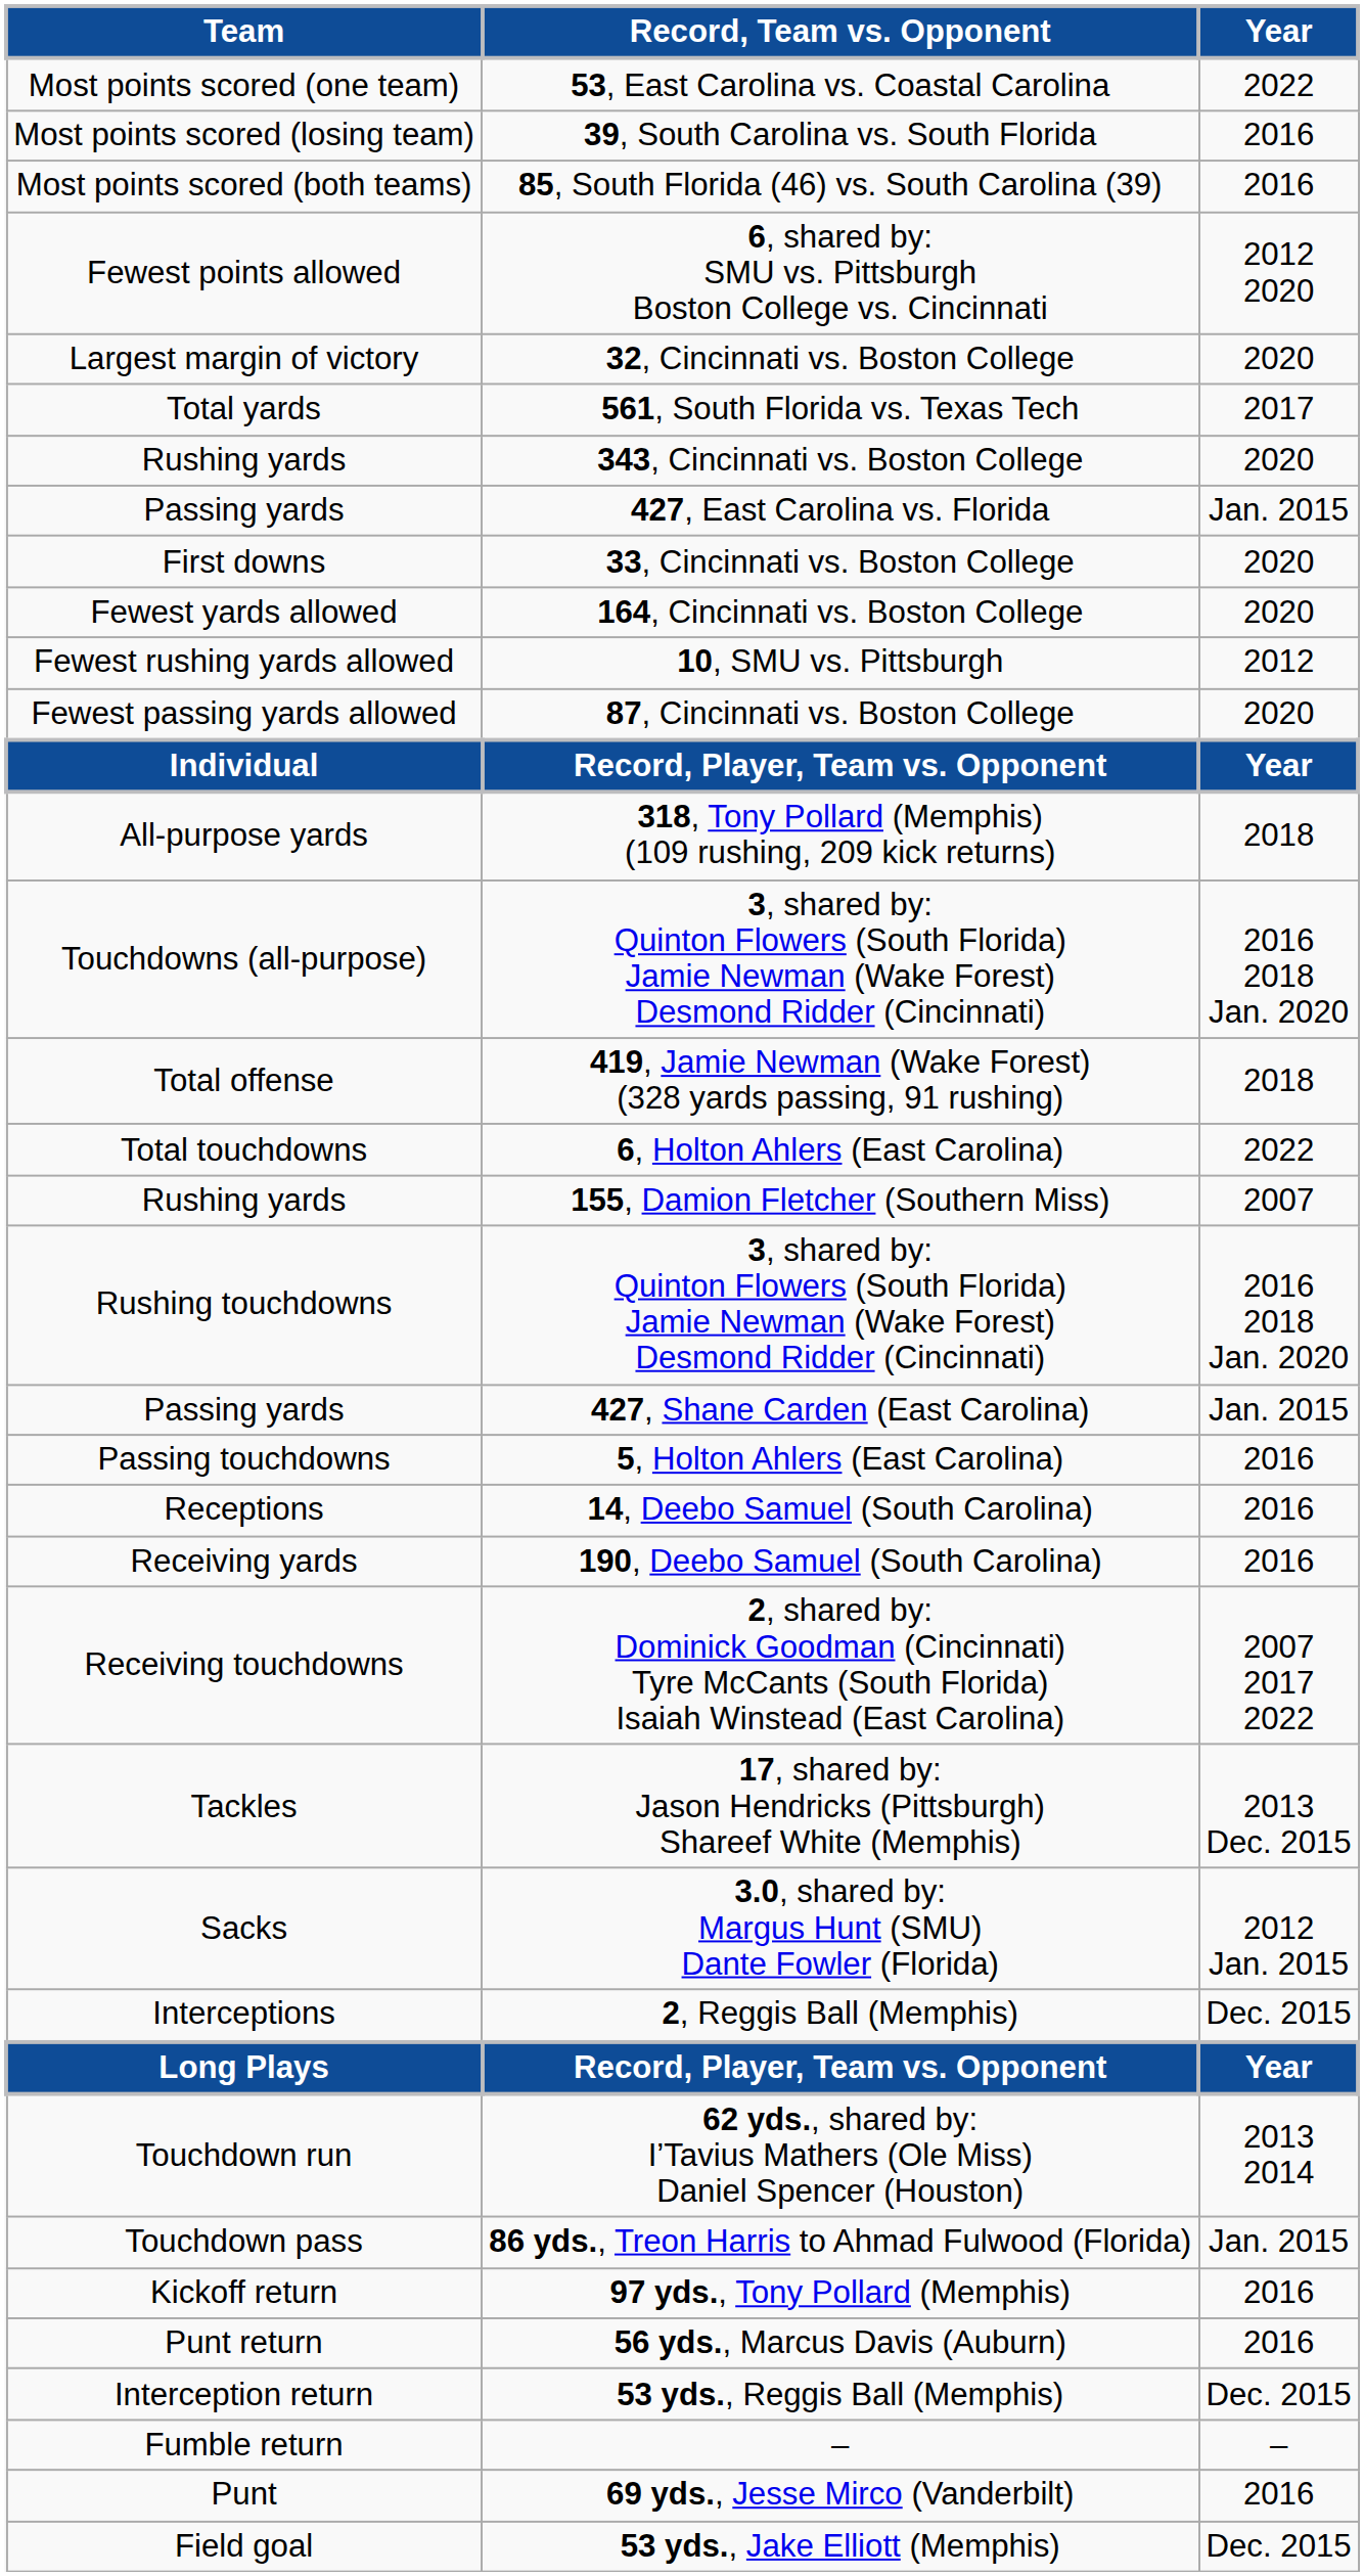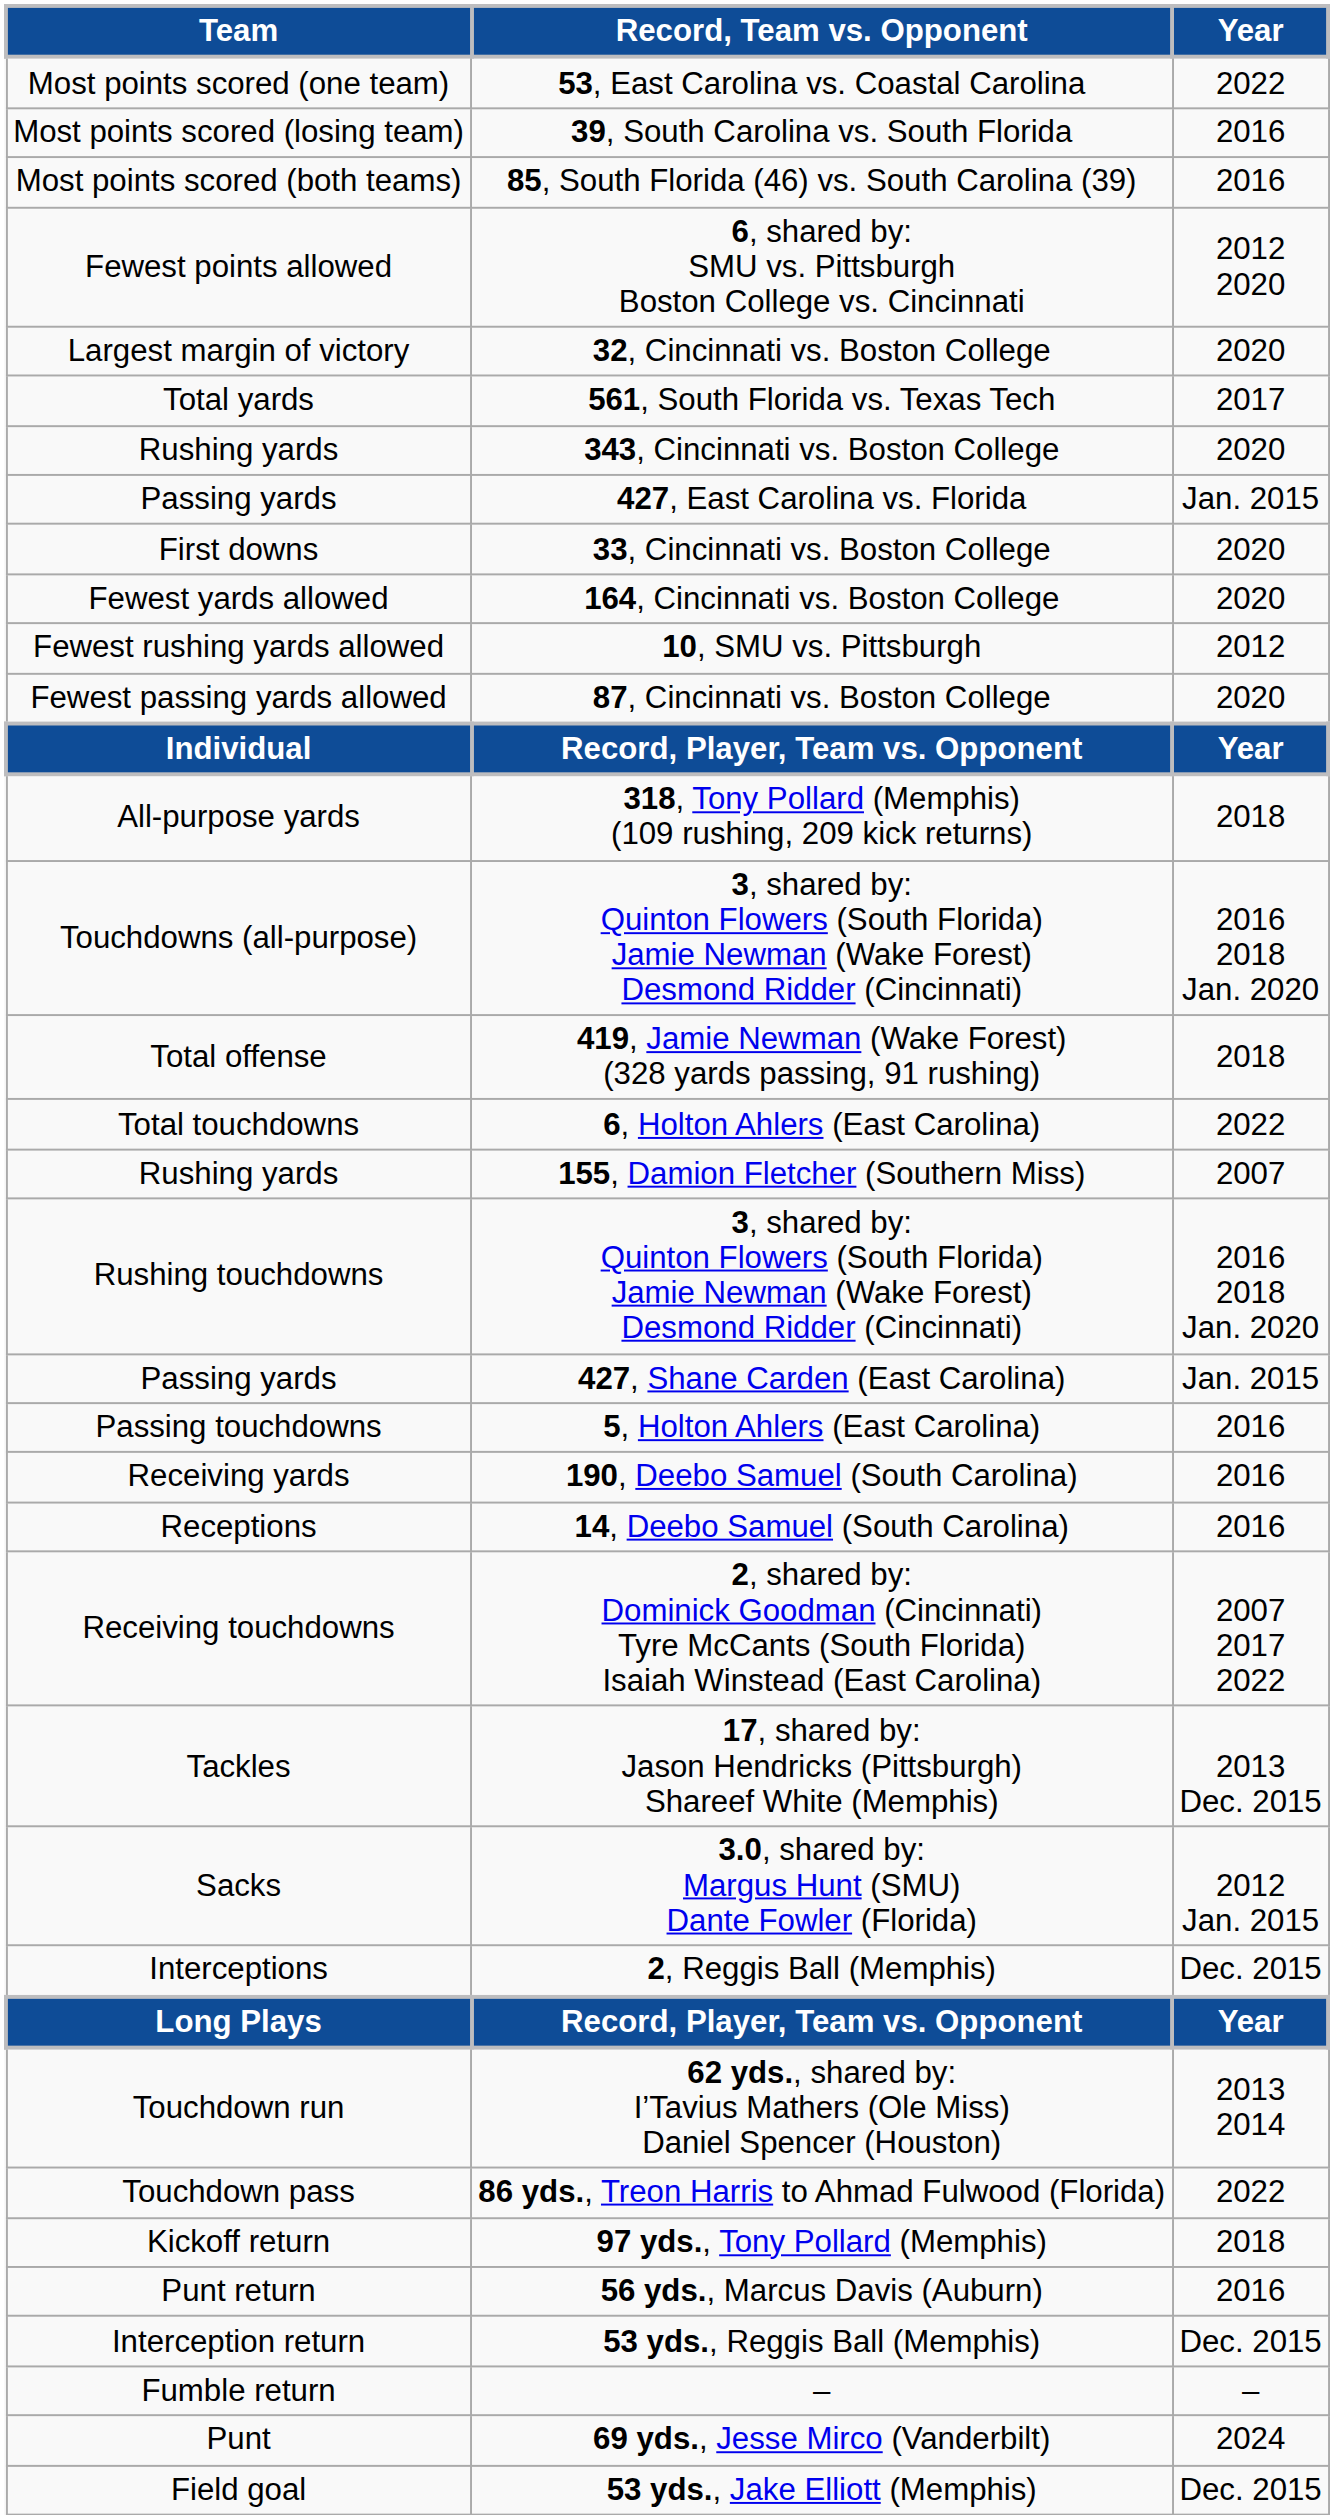rows swapped: 14, Deebo Samuel (South Carolina) <-> 190, Deebo Samuel (South Carolina)
86 yds., Treon Harris to Ahmad Fulwood (Florida) | Year: Jan. 2015 -> 2022
97 yds., Tony Pollard (Memphis) | Year: 2016 -> 2018
69 yds., Jesse Mirco (Vanderbilt) | Year: 2016 -> 2024
